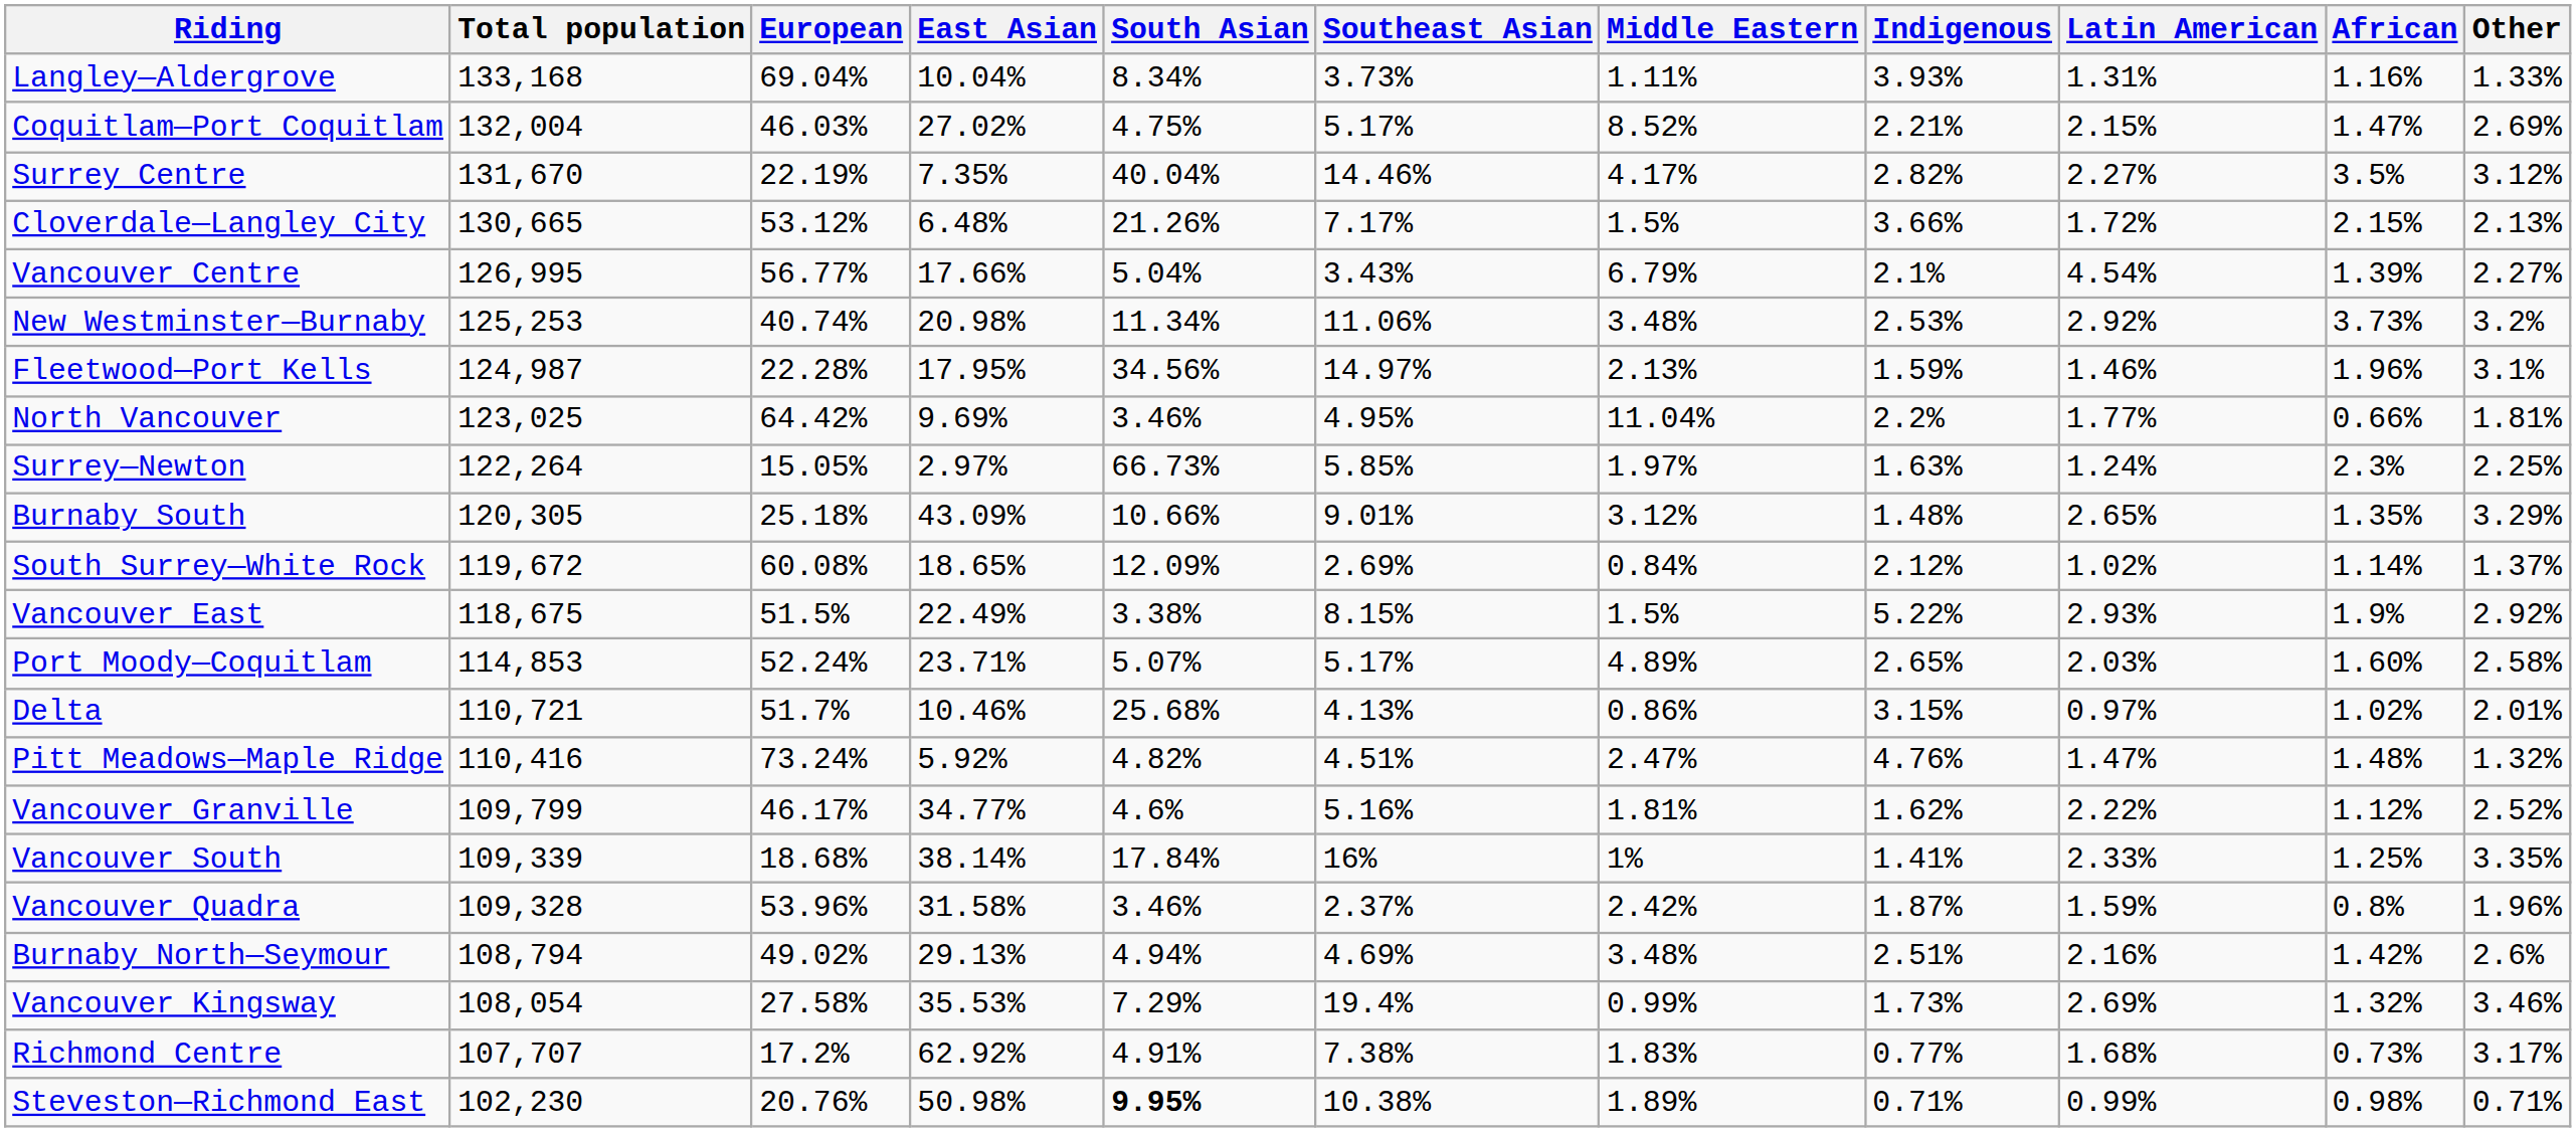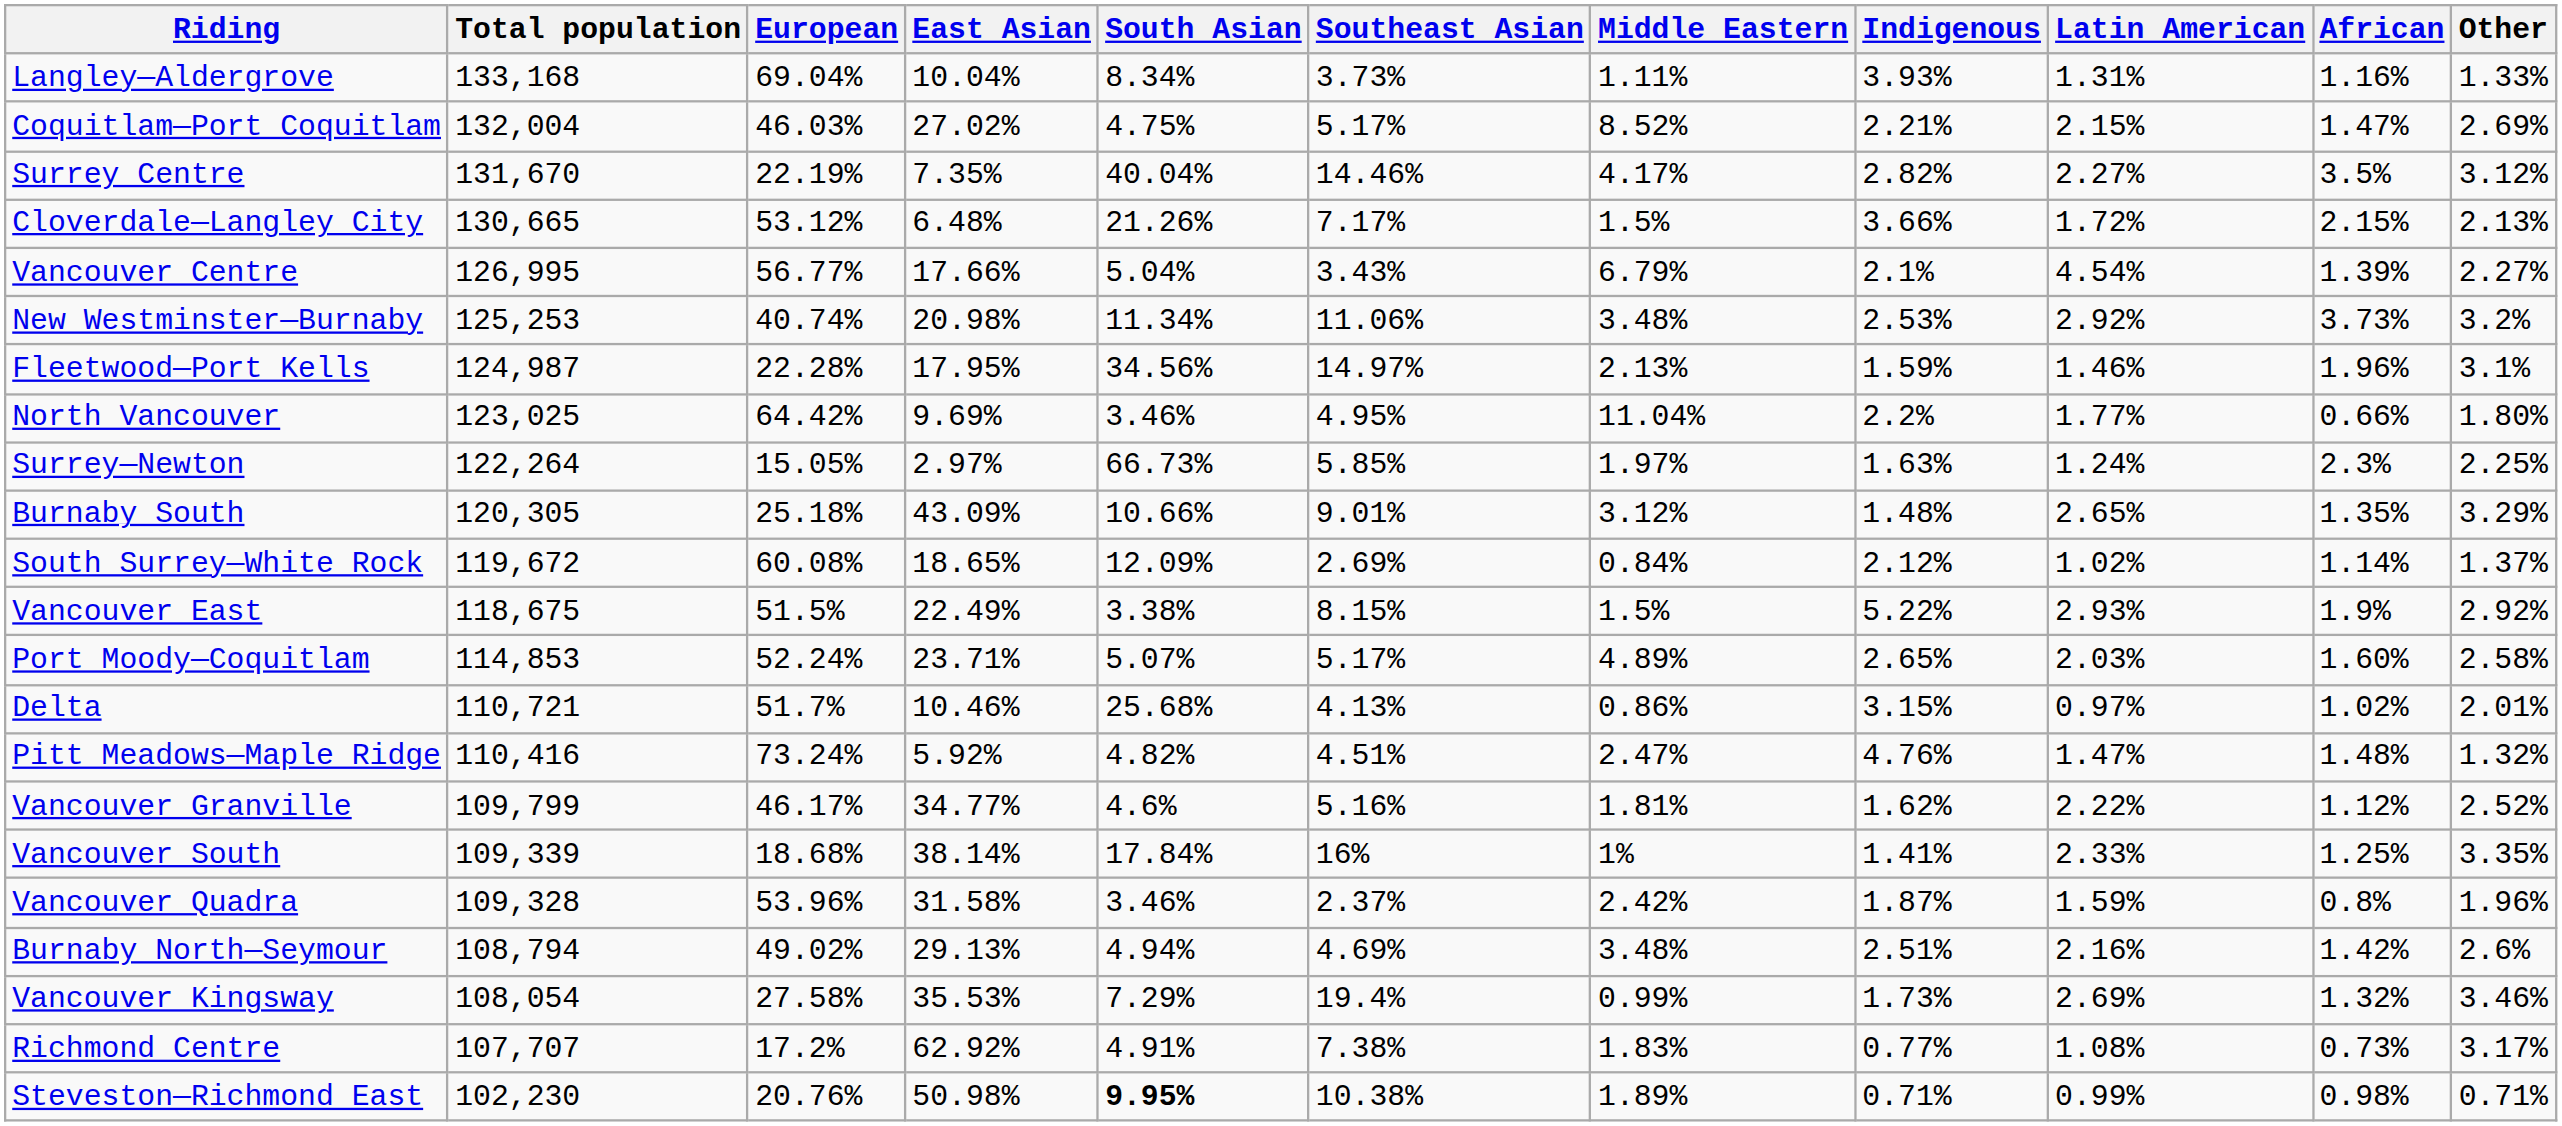North Vancouver | Other: 1.81% -> 1.80%
Richmond Centre | Latin American: 1.68% -> 1.08%
